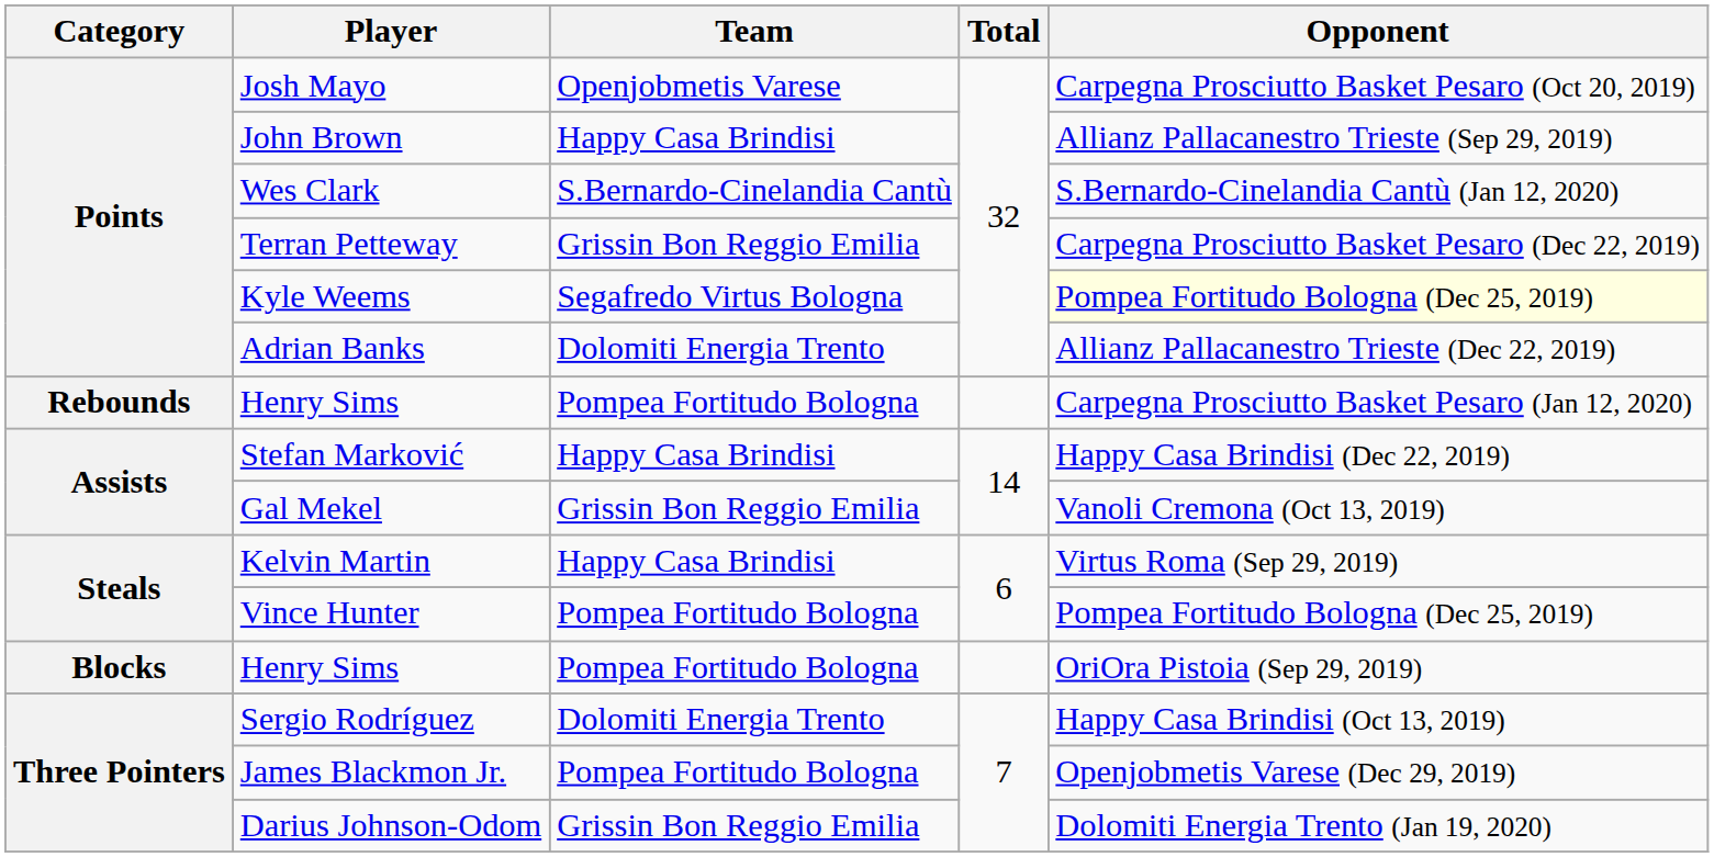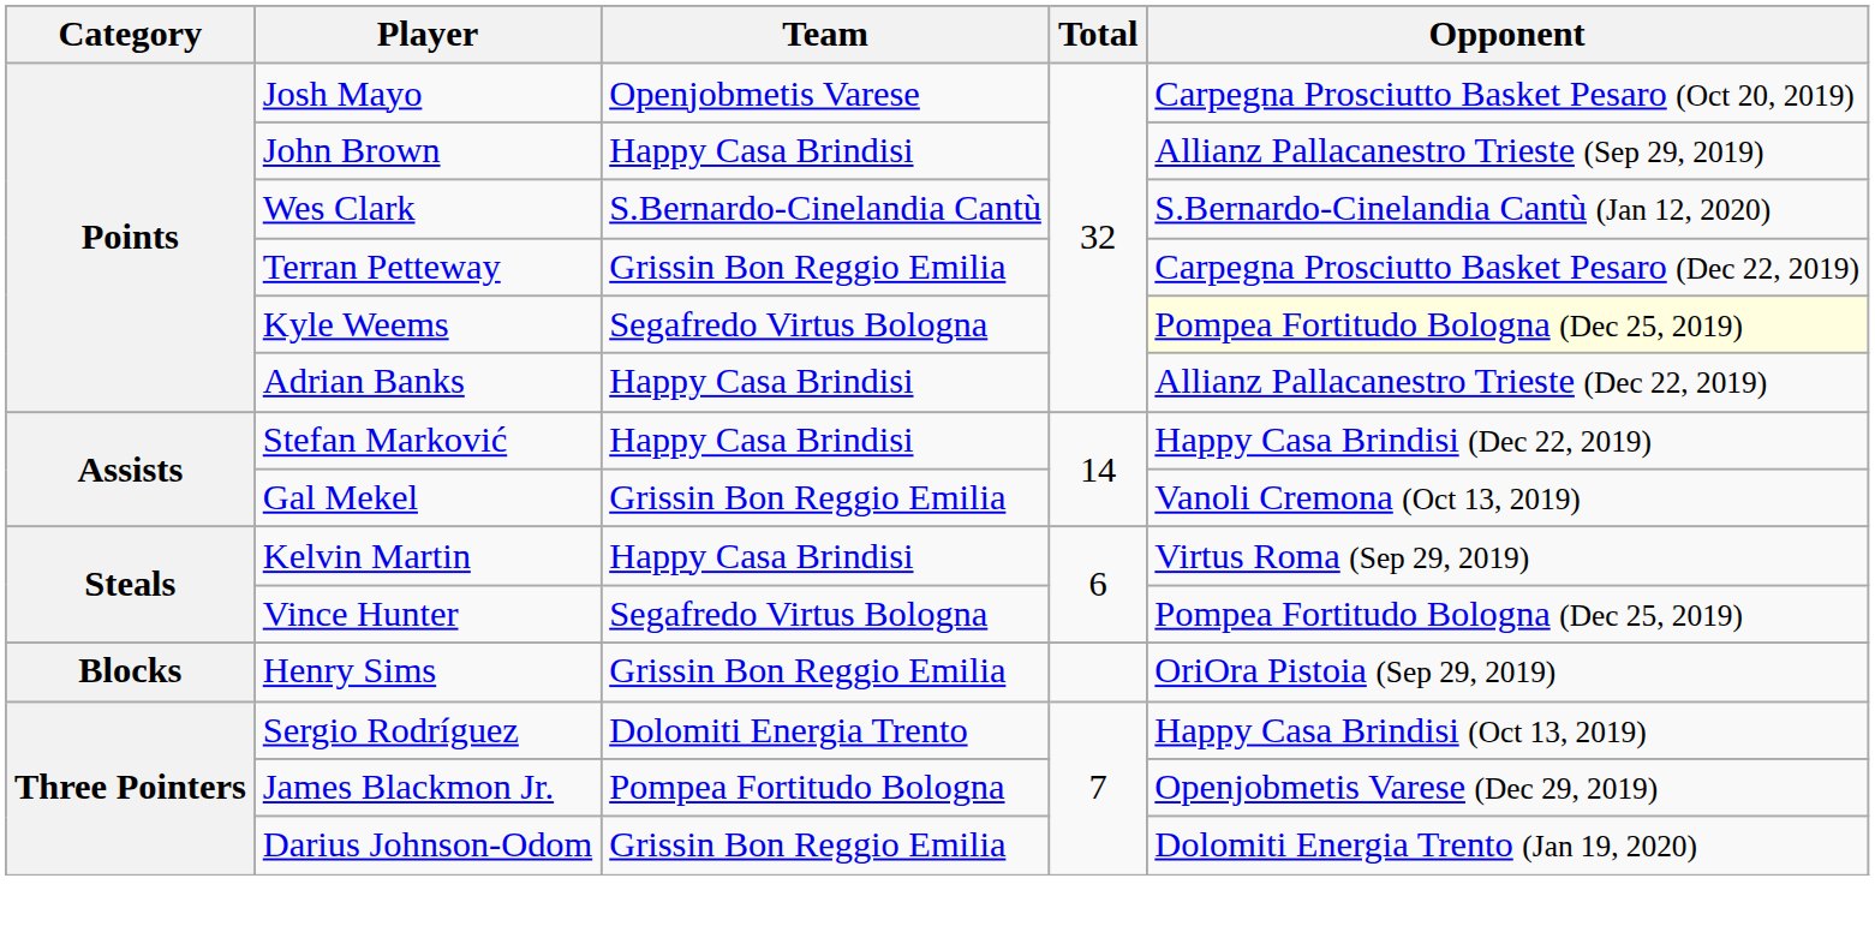Adrian Banks | Team: Dolomiti Energia Trento -> Happy Casa Brindisi
- row: Rebounds | Henry Sims | Pompea Fortitudo Bologna | Carpegna Prosciutto Basket Pesaro (Jan 12, 2020)
Vince Hunter | Team: Pompea Fortitudo Bologna -> Segafredo Virtus Bologna
Blocks / Henry Sims | Team: Pompea Fortitudo Bologna -> Grissin Bon Reggio Emilia
